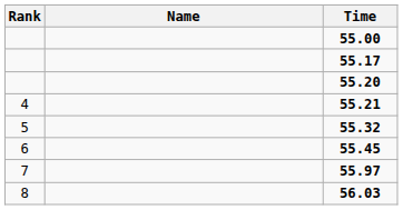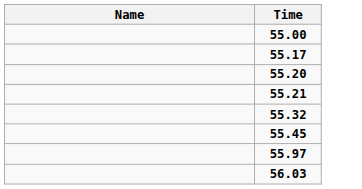- column: Rank | 4 | 5 | 6 | 7 | 8
